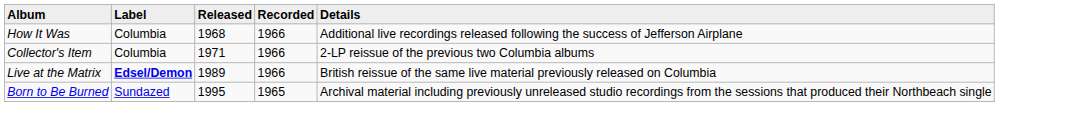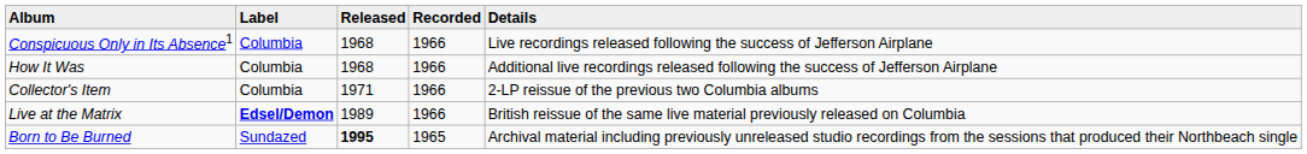+ row: Conspicuous Only in Its Absence1 | Columbia | 1968 | 1966 | Live recordings released following the success of Jefferson Airplane
Born to Be Burned | Released: normal -> bold
